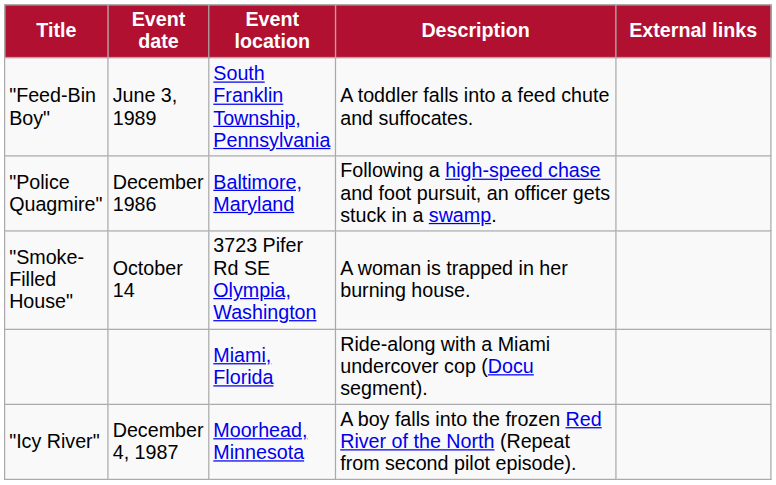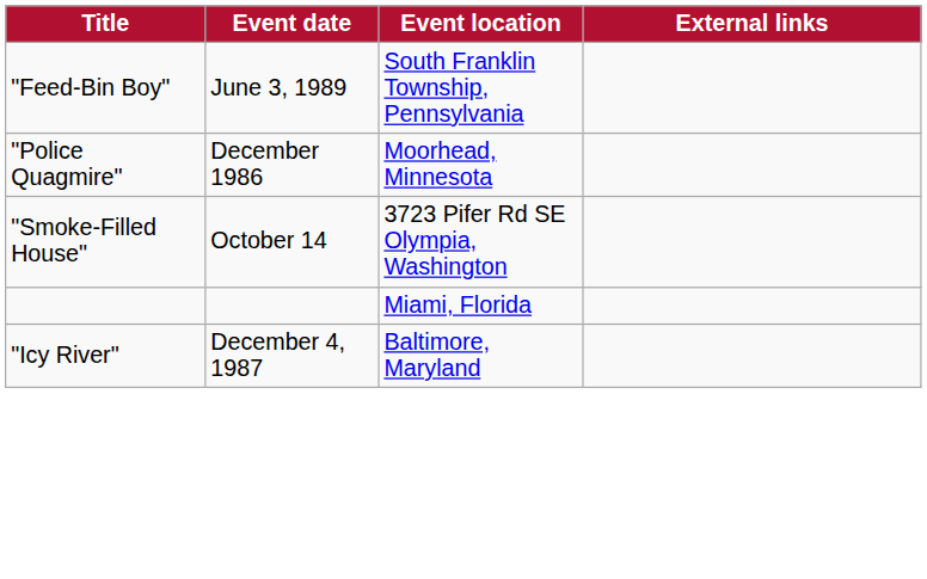- column: Description | A toddler falls into a feed chute and suffocates. | Following a high-speed chase and foot pursuit, an officer gets stuck in a swamp. | A woman is trapped in her burning house. | Ride-along with a Miami undercover cop (Docu segment). | A boy falls into the frozen Red River of the North (Repeat from second pilot episode).
"Police Quagmire" | Event location: Baltimore, Maryland -> Moorhead, Minnesota
"Icy River" | Event location: Moorhead, Minnesota -> Baltimore, Maryland
